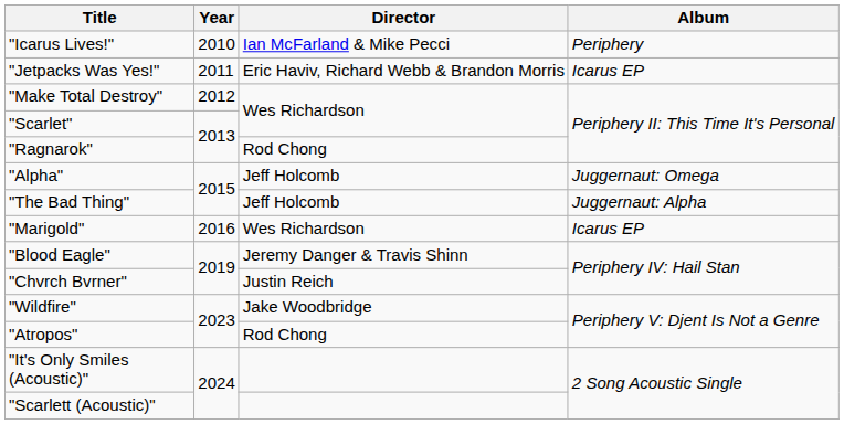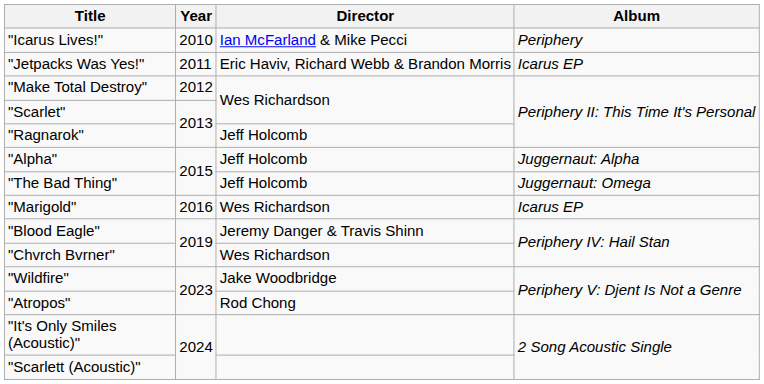"Ragnarok" | Director: Rod Chong -> Jeff Holcomb
"Alpha" | Album: Juggernaut: Omega -> Juggernaut: Alpha
"The Bad Thing" | Album: Juggernaut: Alpha -> Juggernaut: Omega
"Chvrch Bvrner" | Director: Justin Reich -> Wes Richardson
